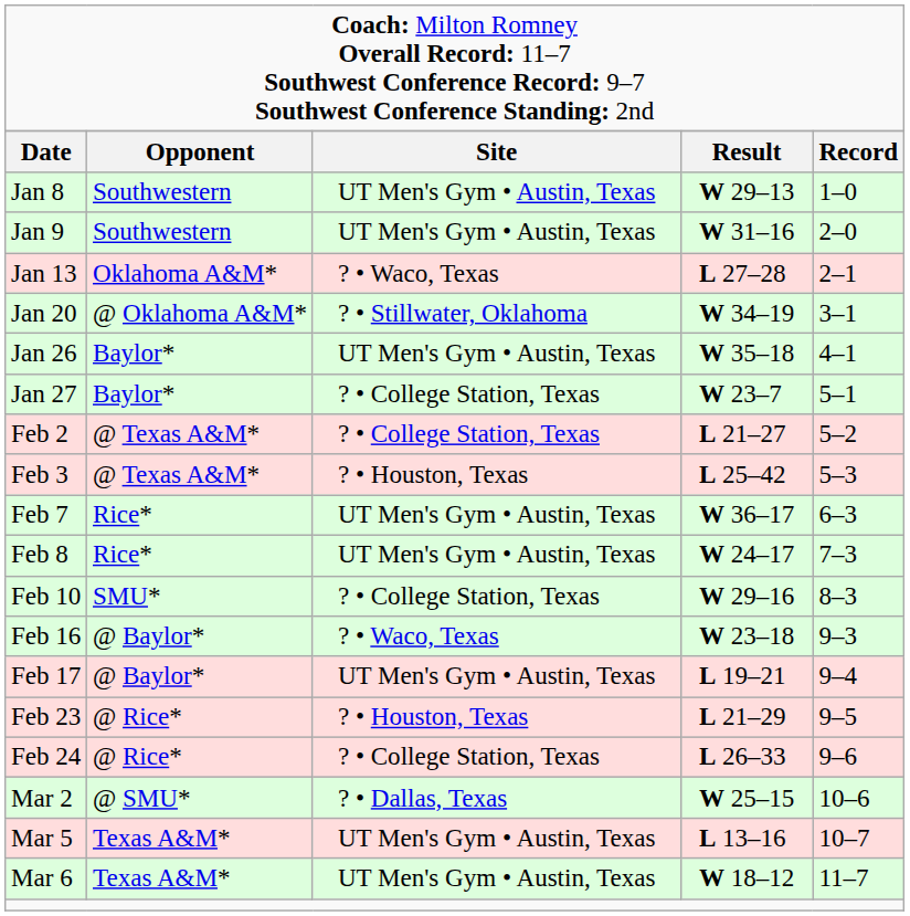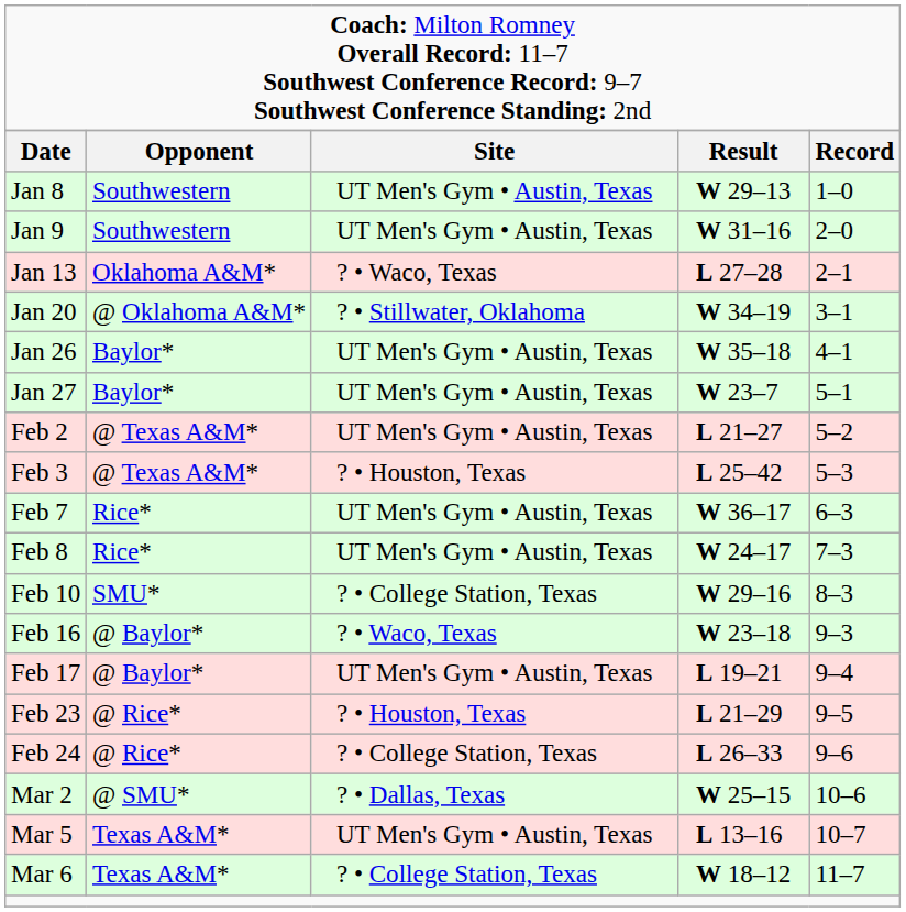Jan 27 | column 3: ? • College Station, Texas -> UT Men's Gym • Austin, Texas
Feb 2 | column 3: ? • College Station, Texas -> UT Men's Gym • Austin, Texas
Mar 6 | column 3: UT Men's Gym • Austin, Texas -> ? • College Station, Texas
